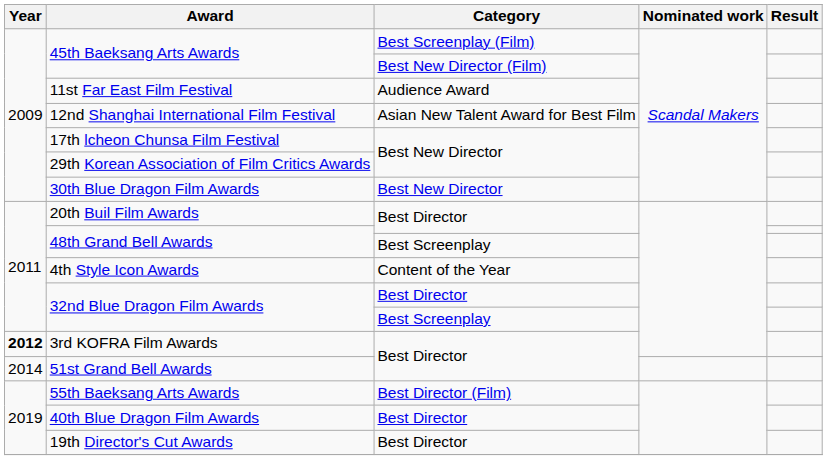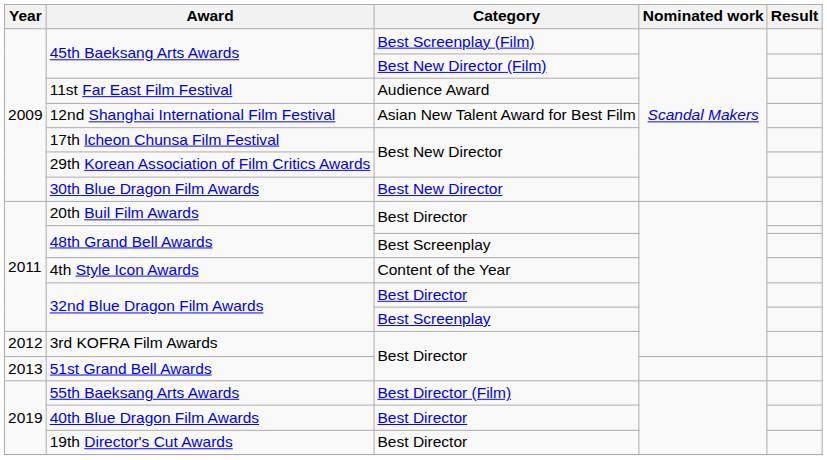3rd KOFRA Film Awards | Year: bold -> normal
51st Grand Bell Awards | Year: 2014 -> 2013
